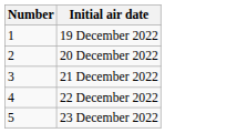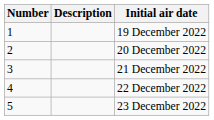+ column: Description
